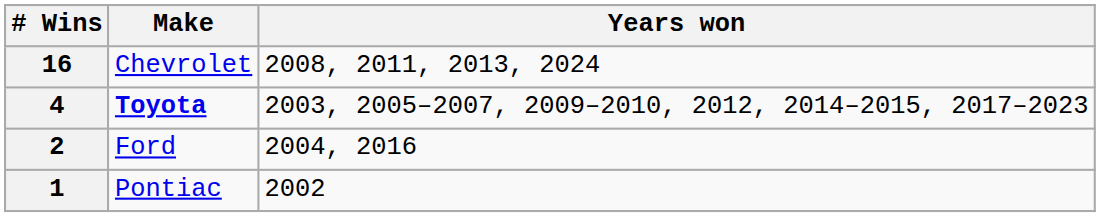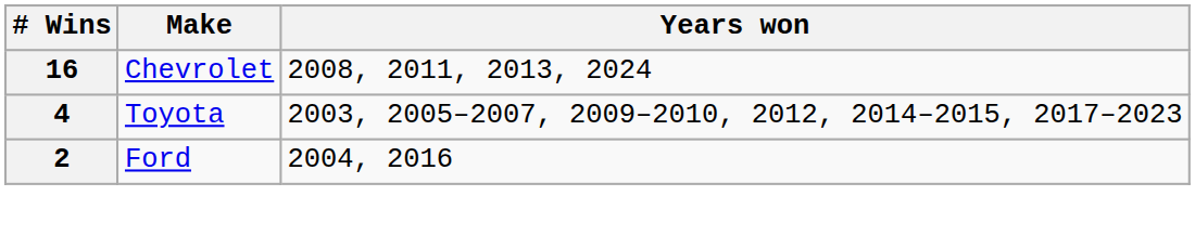4 | Make: bold -> normal
- row: 1 | Pontiac | 2002
